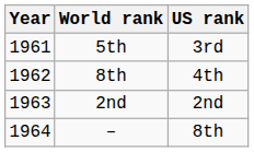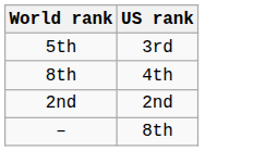- column: Year | 1961 | 1962 | 1963 | 1964
